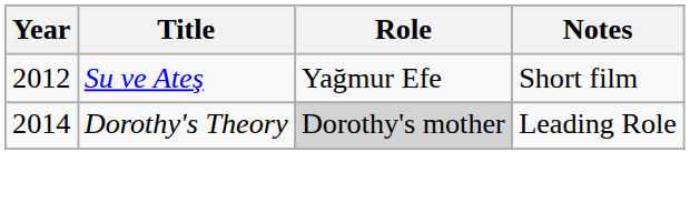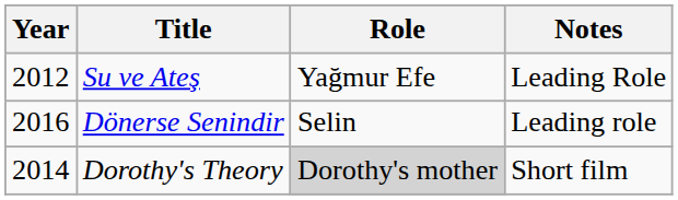Su ve Ateş | Notes: Short film -> Leading Role
+ row: 2016 | Dönerse Senindir | Selin | Leading role
Dorothy's Theory | Notes: Leading Role -> Short film
